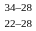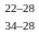rows swapped: 22–28 <-> 34–28
